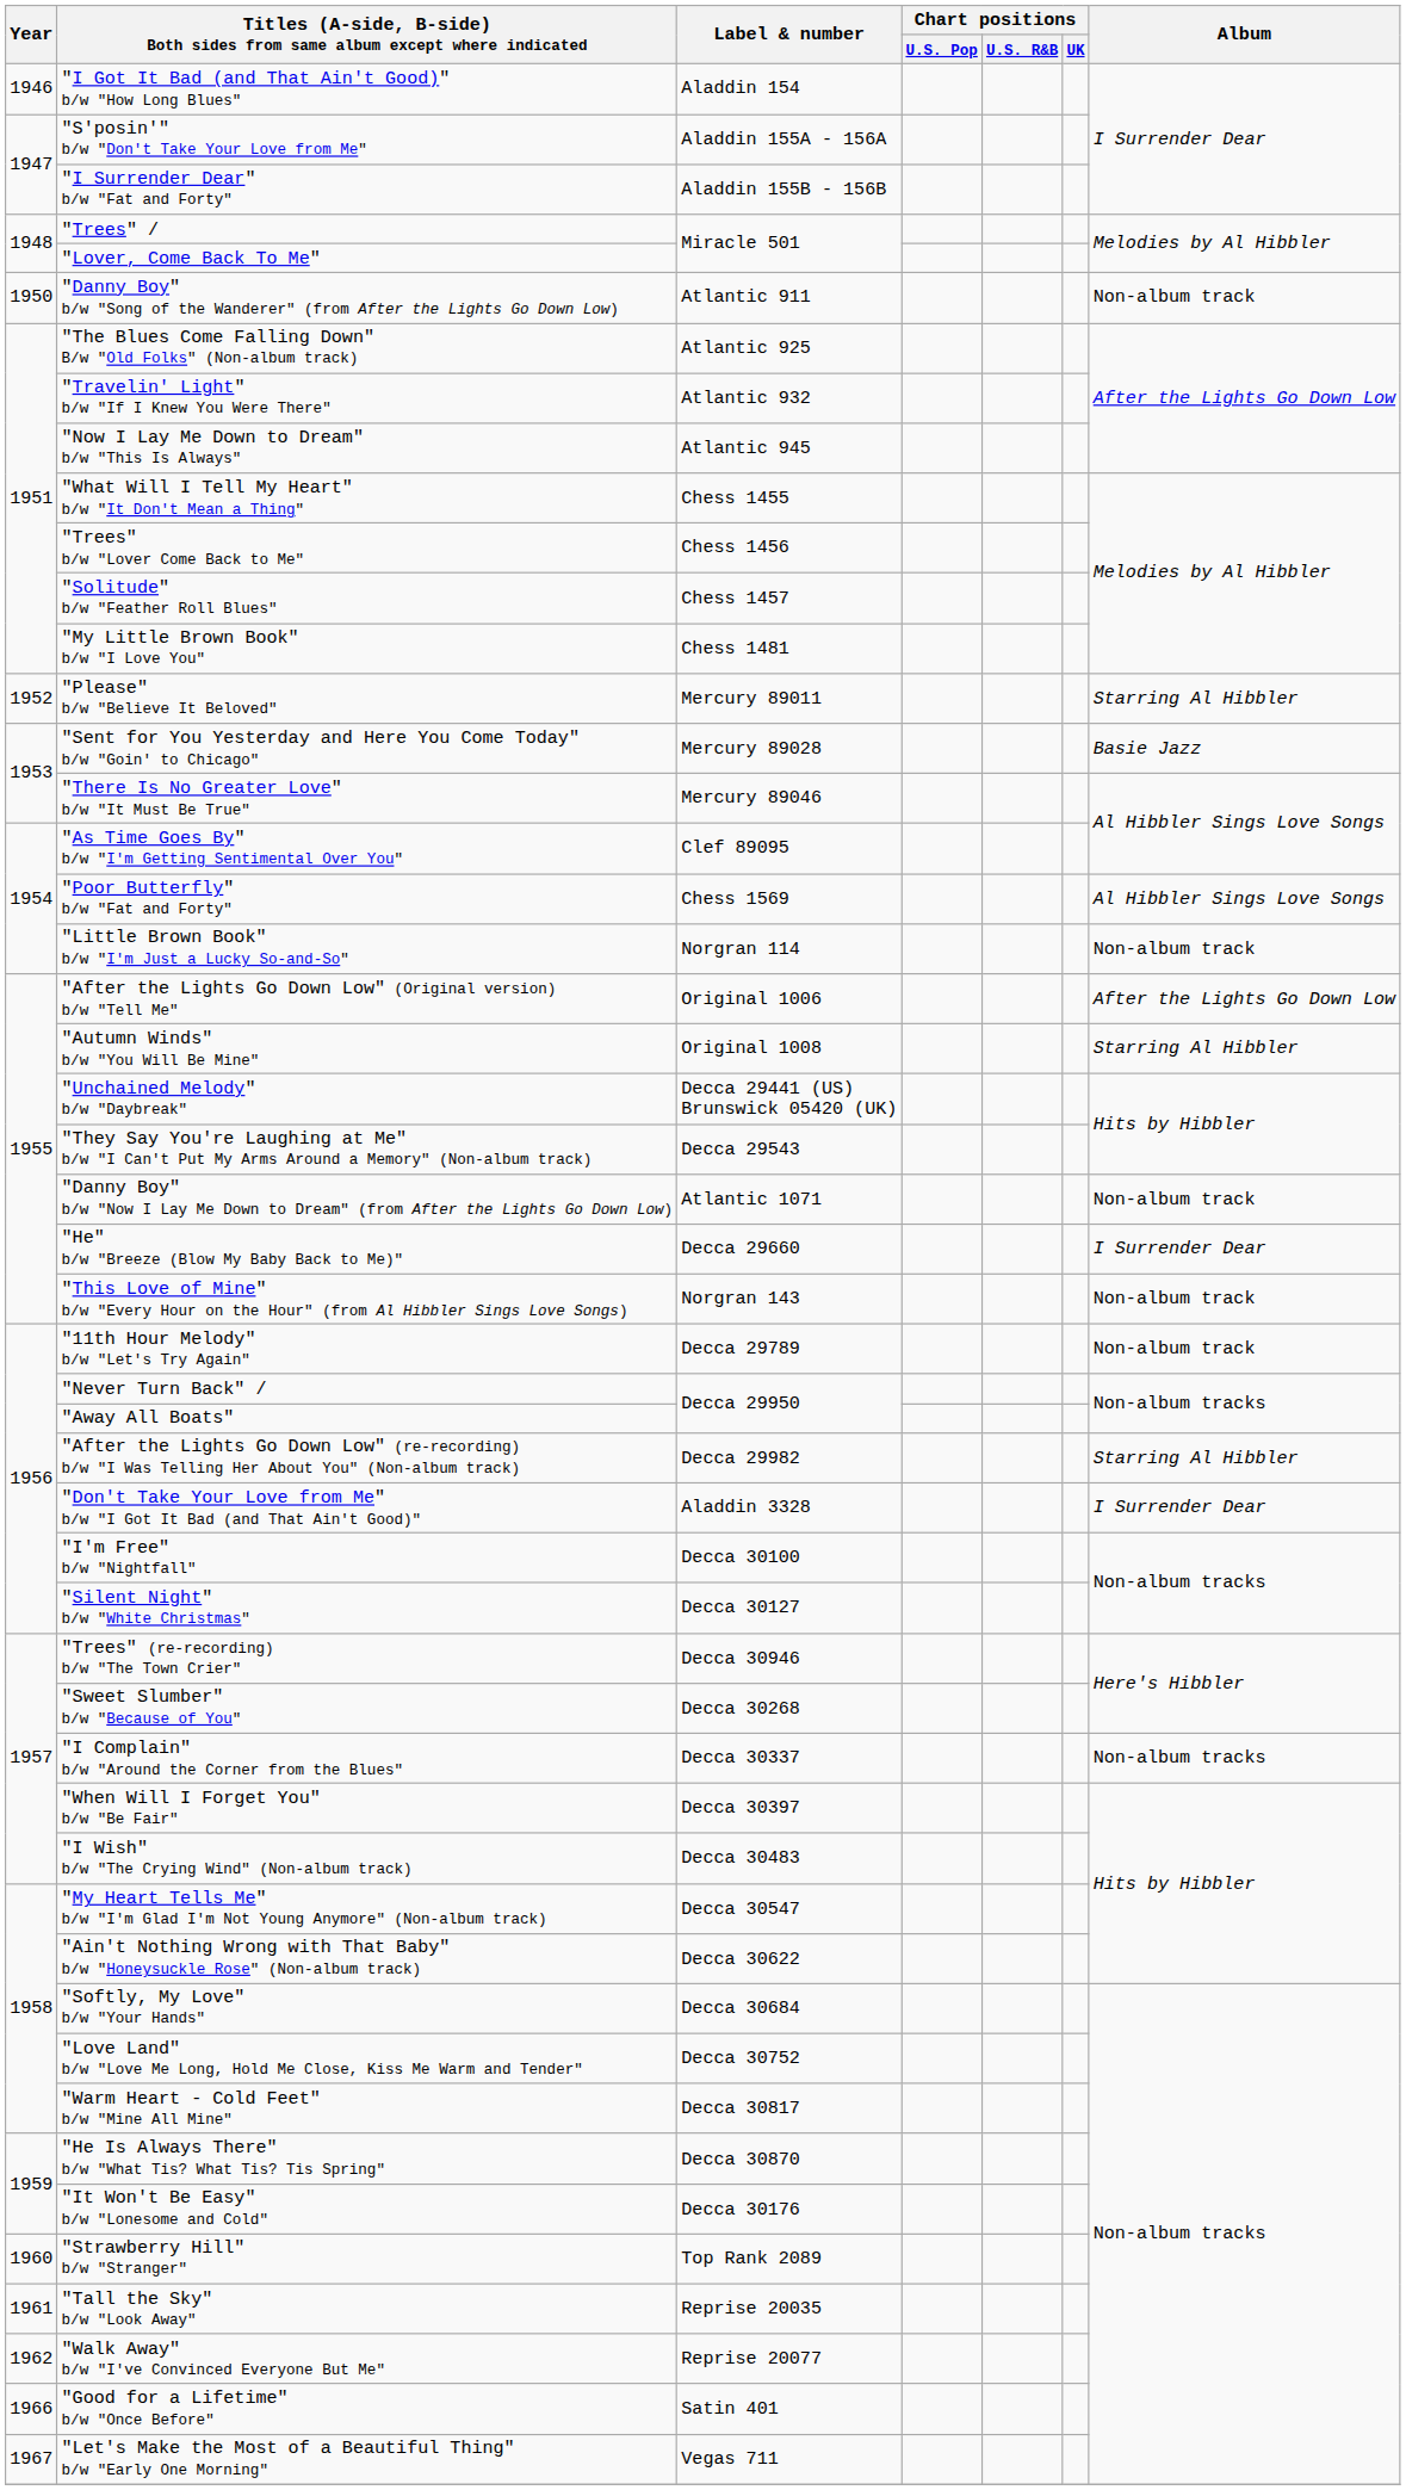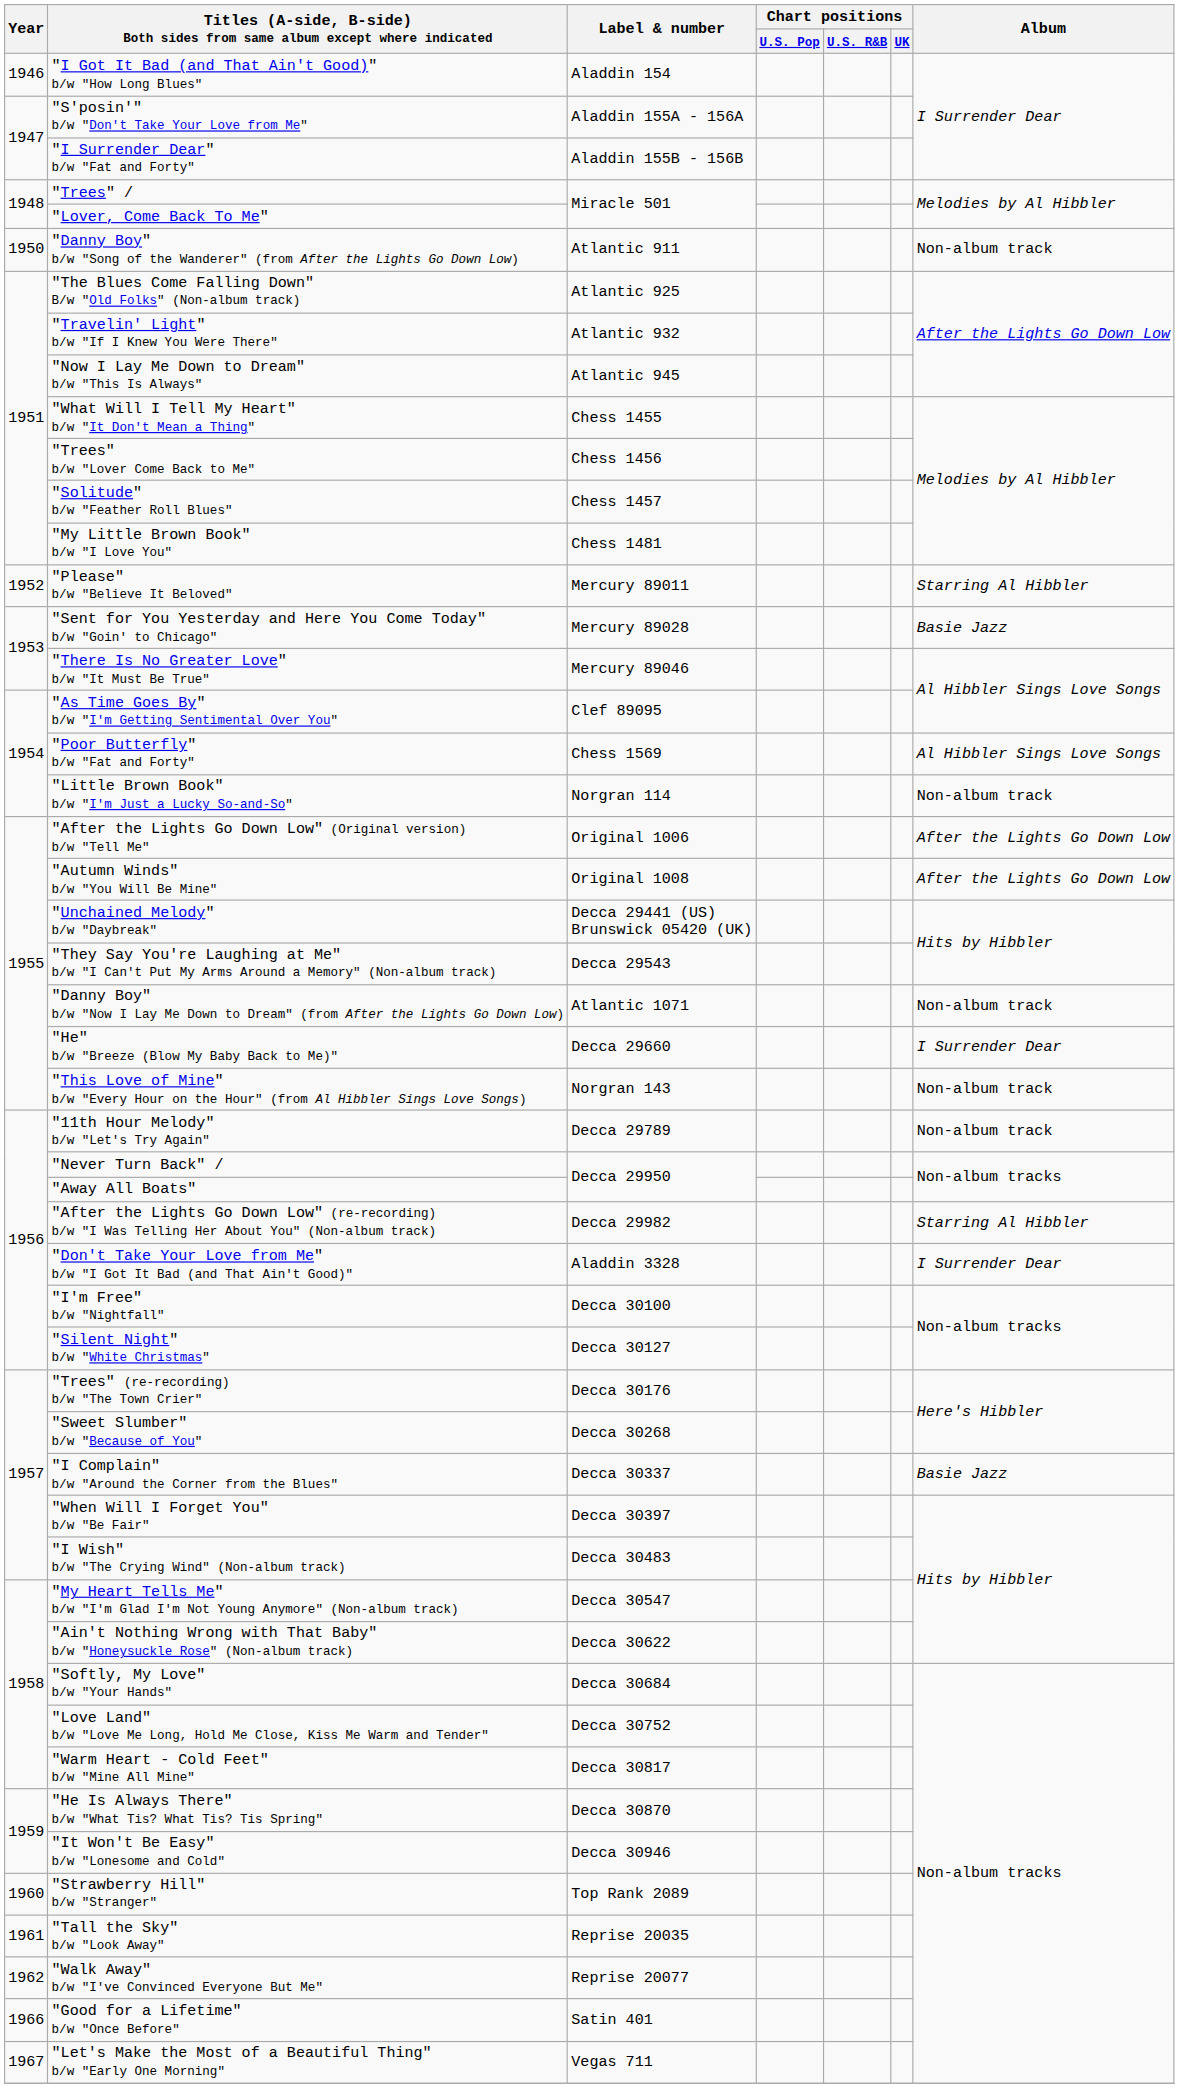"Autumn Winds" b/w "You Will Be Mine" | Album: Starring Al Hibbler -> After the Lights Go Down Low
"Trees" (re-recording) b/w "The Town Crier" | Label & number: Decca 30946 -> Decca 30176
"I Complain" b/w "Around the Corner from the Blues" | Album: Non-album tracks -> Basie Jazz
"It Won't Be Easy" b/w "Lonesome and Cold" | Label & number: Decca 30176 -> Decca 30946
